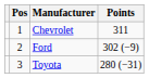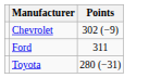- column: Pos | 1 | 2 | 3
Chevrolet | Points: 311 -> 302 (−9)
Ford | Points: 302 (−9) -> 311
